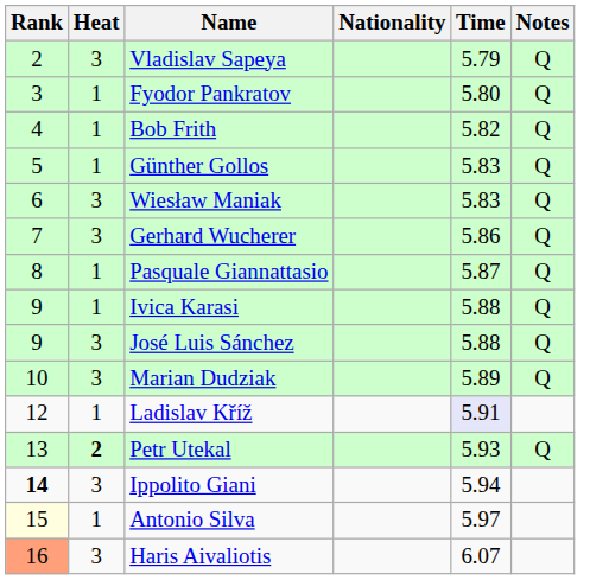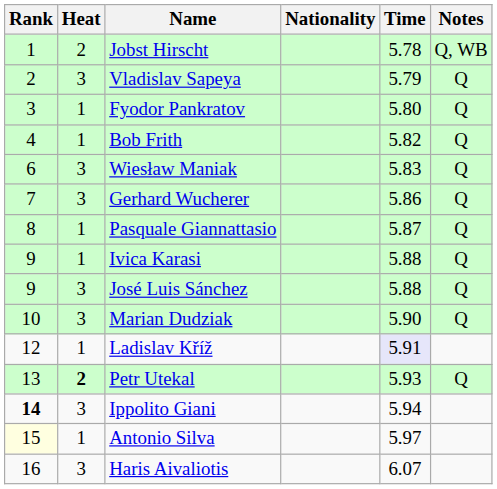+ row: 1 | 2 | Jobst Hirscht | 5.78 | Q, WB
- row: 5 | 1 | Günther Gollos | 5.83 | Q
Marian Dudziak | Time: 5.89 -> 5.90
Haris Aivaliotis | Rank: lightsalmon background -> no background
